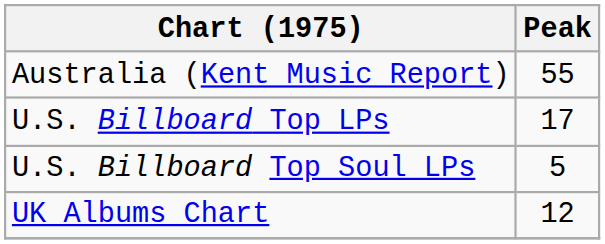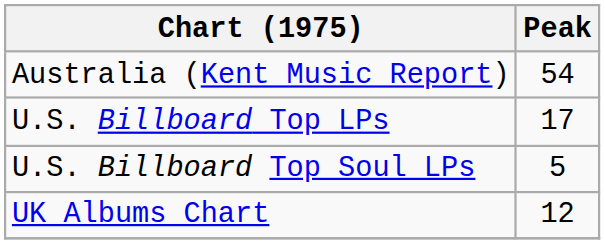Australia (Kent Music Report) | Peak: 55 -> 54
